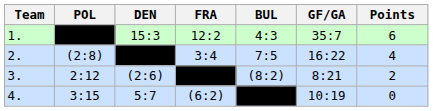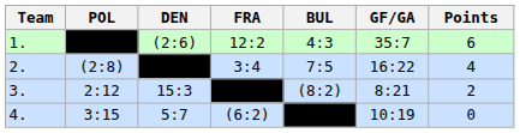1. | DEN: 15:3 -> (2:6)
3. | DEN: (2:6) -> 15:3
